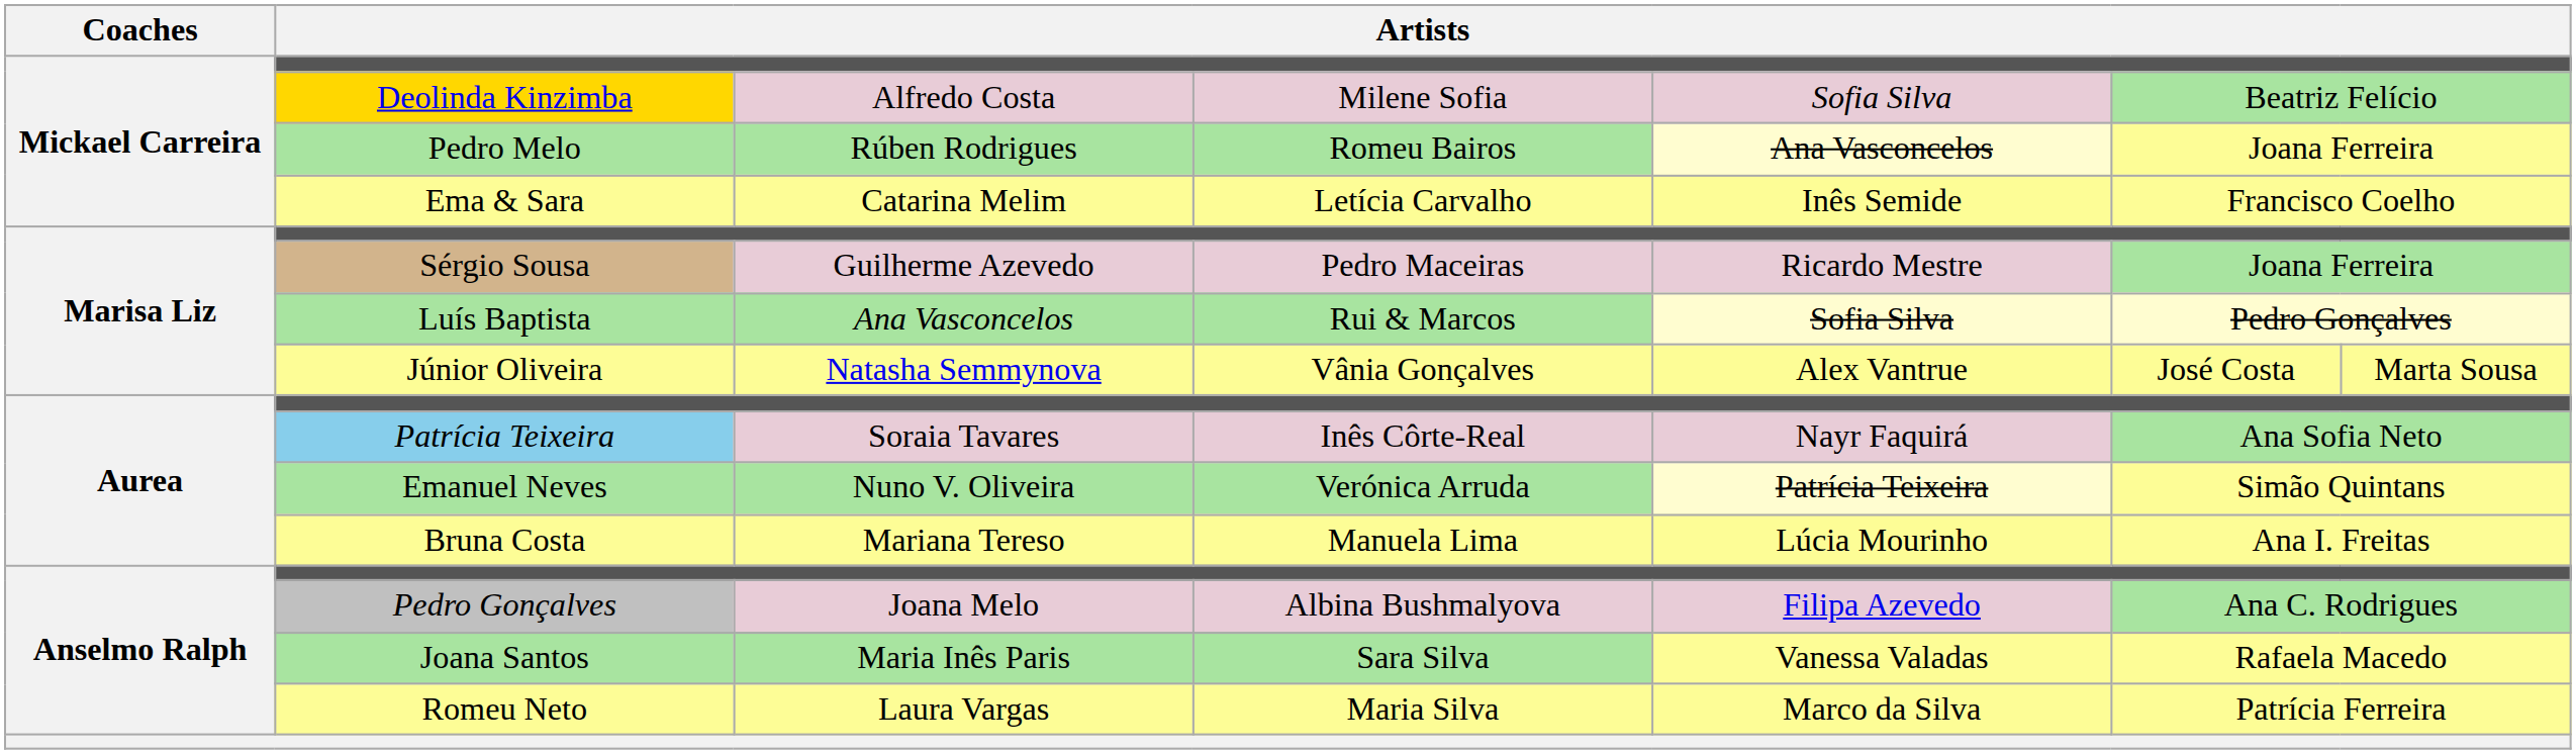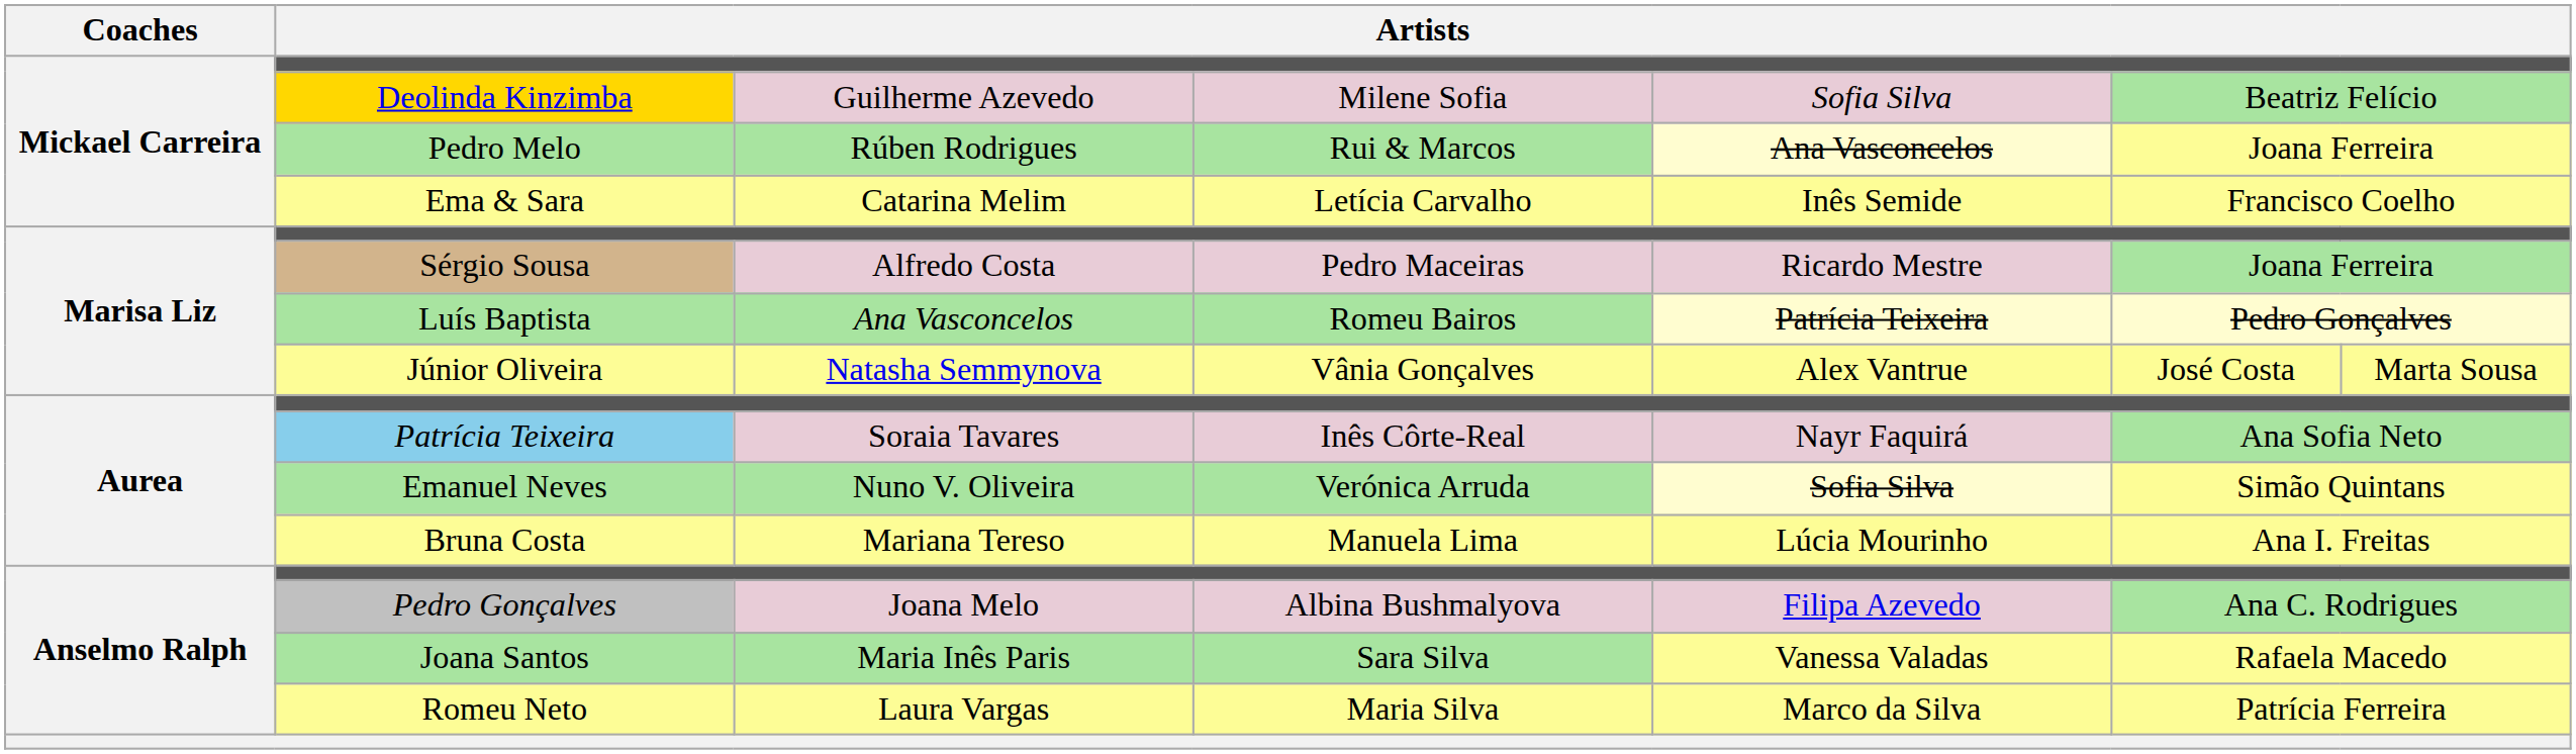Deolinda Kinzimba | column 3: Alfredo Costa -> Guilherme Azevedo
Pedro Melo | column 4: Romeu Bairos -> Rui & Marcos
Sérgio Sousa | column 3: Guilherme Azevedo -> Alfredo Costa
Luís Baptista | column 4: Rui & Marcos -> Romeu Bairos
Luís Baptista | column 5: Sofia Silva -> Patrícia Teixeira
Emanuel Neves | column 5: Patrícia Teixeira -> Sofia Silva
